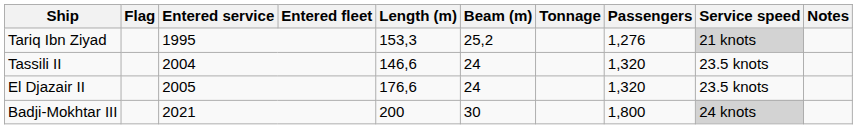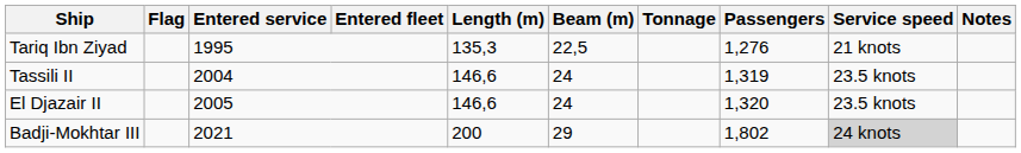Tariq Ibn Ziyad | Length (m): 153,3 -> 135,3
Tariq Ibn Ziyad | Beam (m): 25,2 -> 22,5
Tariq Ibn Ziyad | Service speed: lightgrey background -> no background
Tassili II | Passengers: 1,320 -> 1,319
El Djazair II | Length (m): 176,6 -> 146,6
Badji-Mokhtar III | Beam (m): 30 -> 29
Badji-Mokhtar III | Passengers: 1,800 -> 1,802
